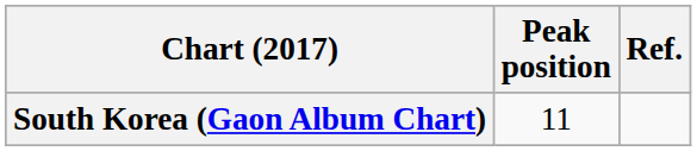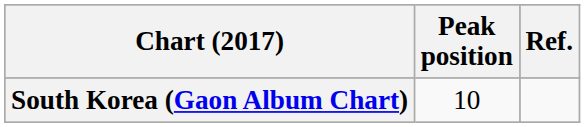South Korea (Gaon Album Chart) | Peak position: 11 -> 10
